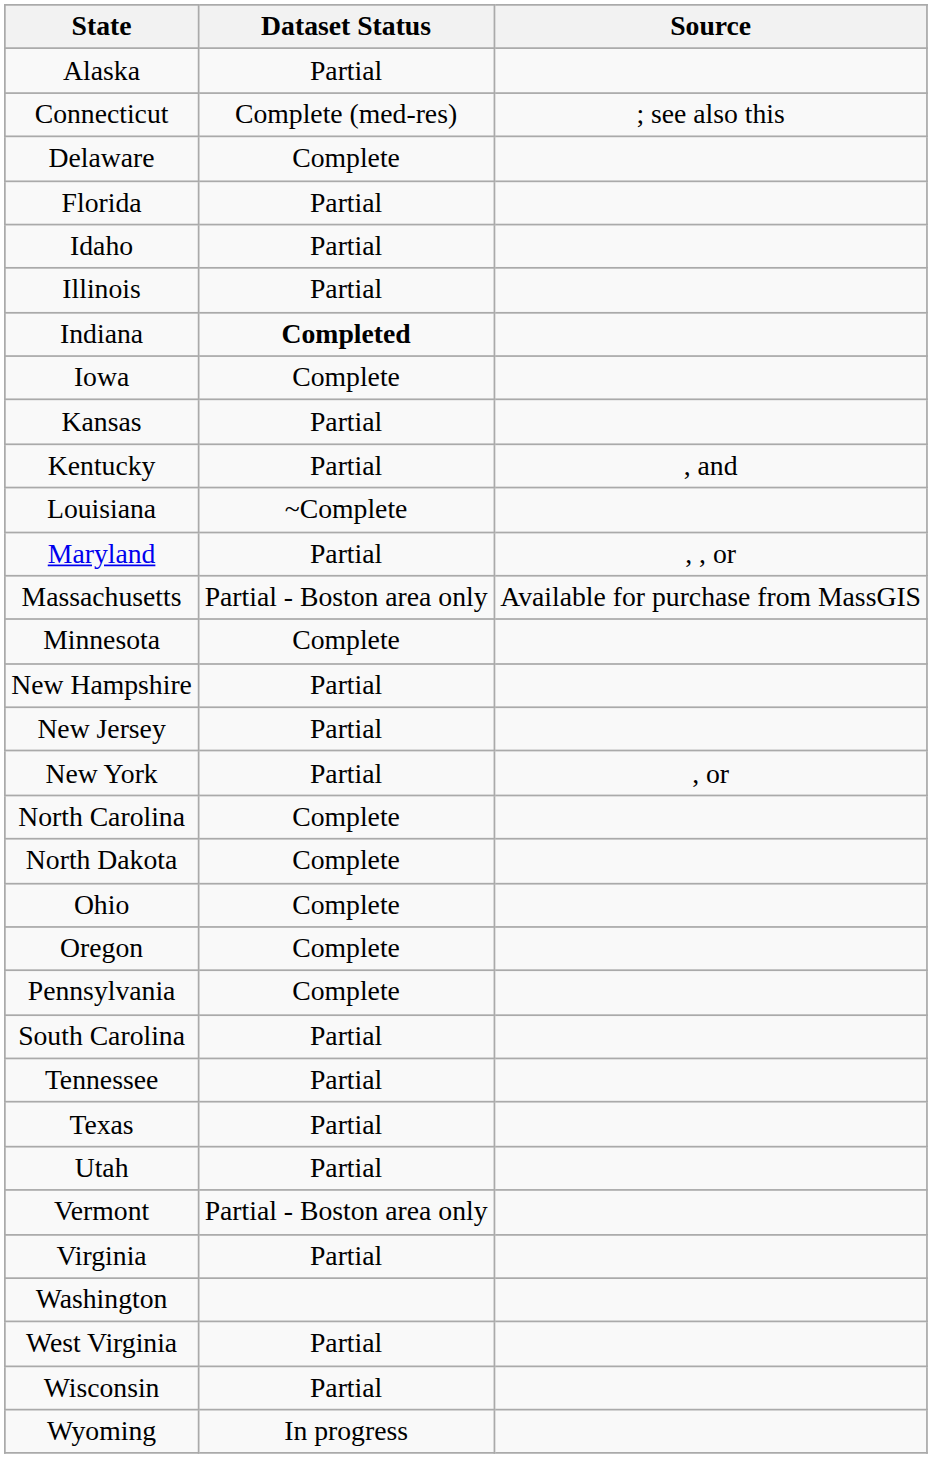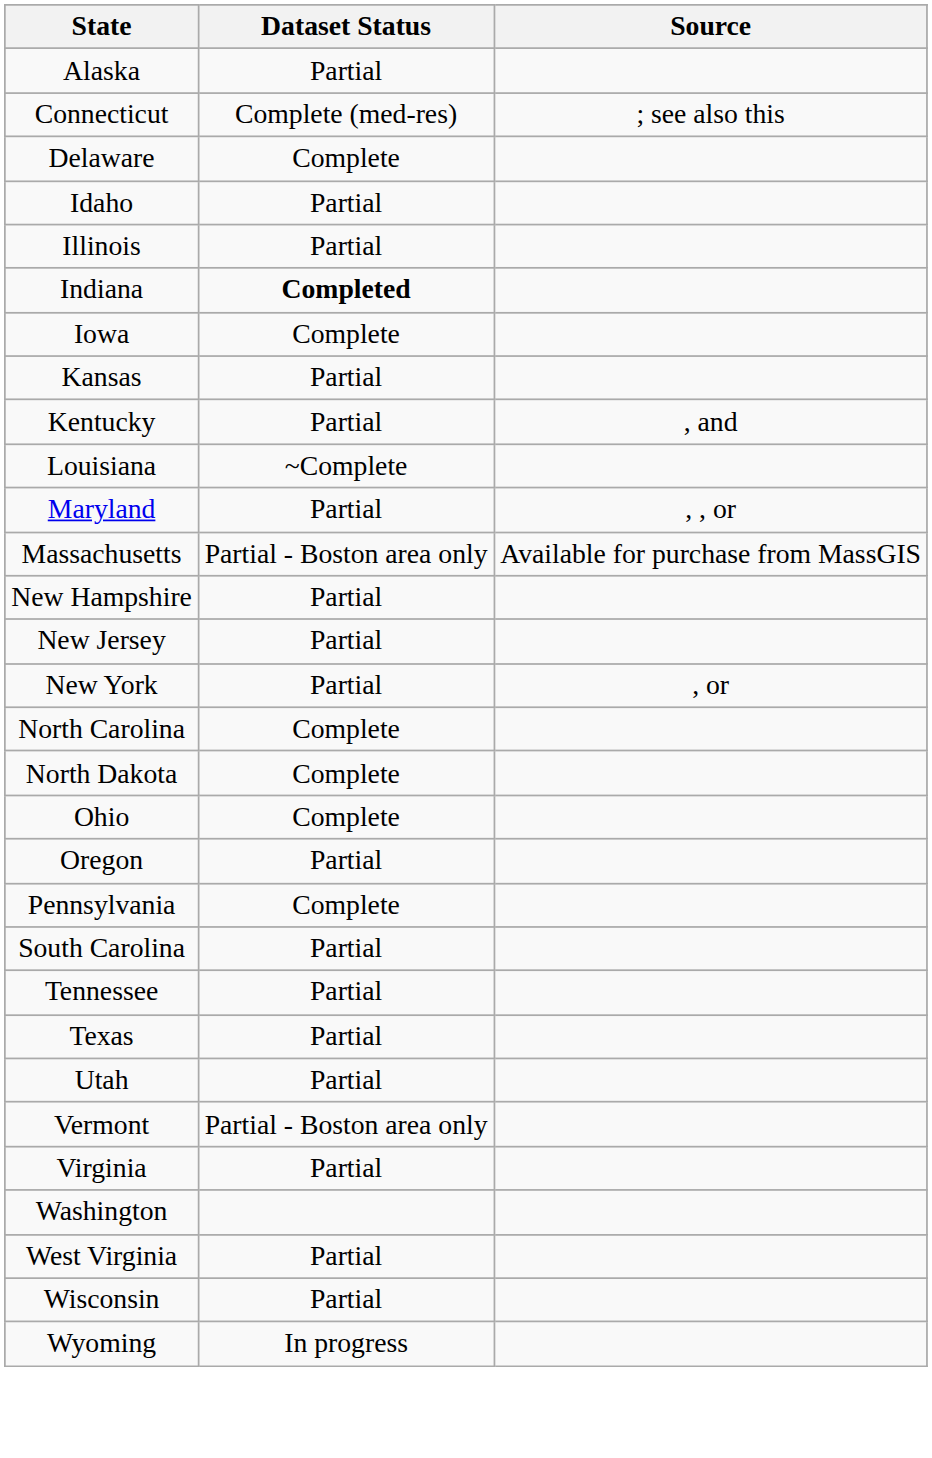- row: Florida | Partial
- row: Minnesota | Complete
Oregon | Dataset Status: Complete -> Partial
